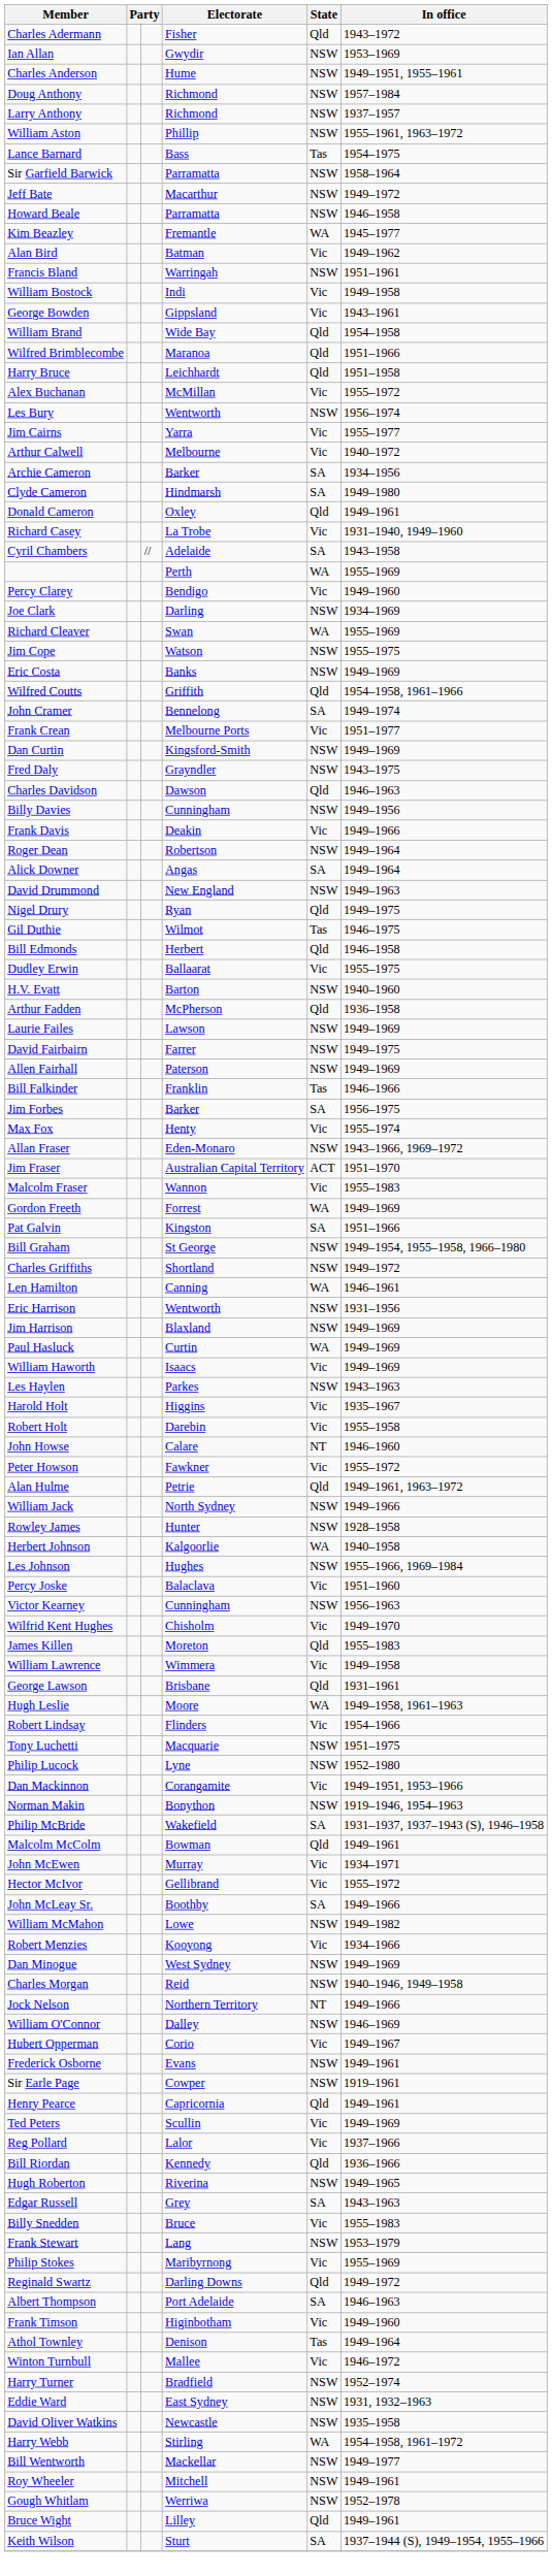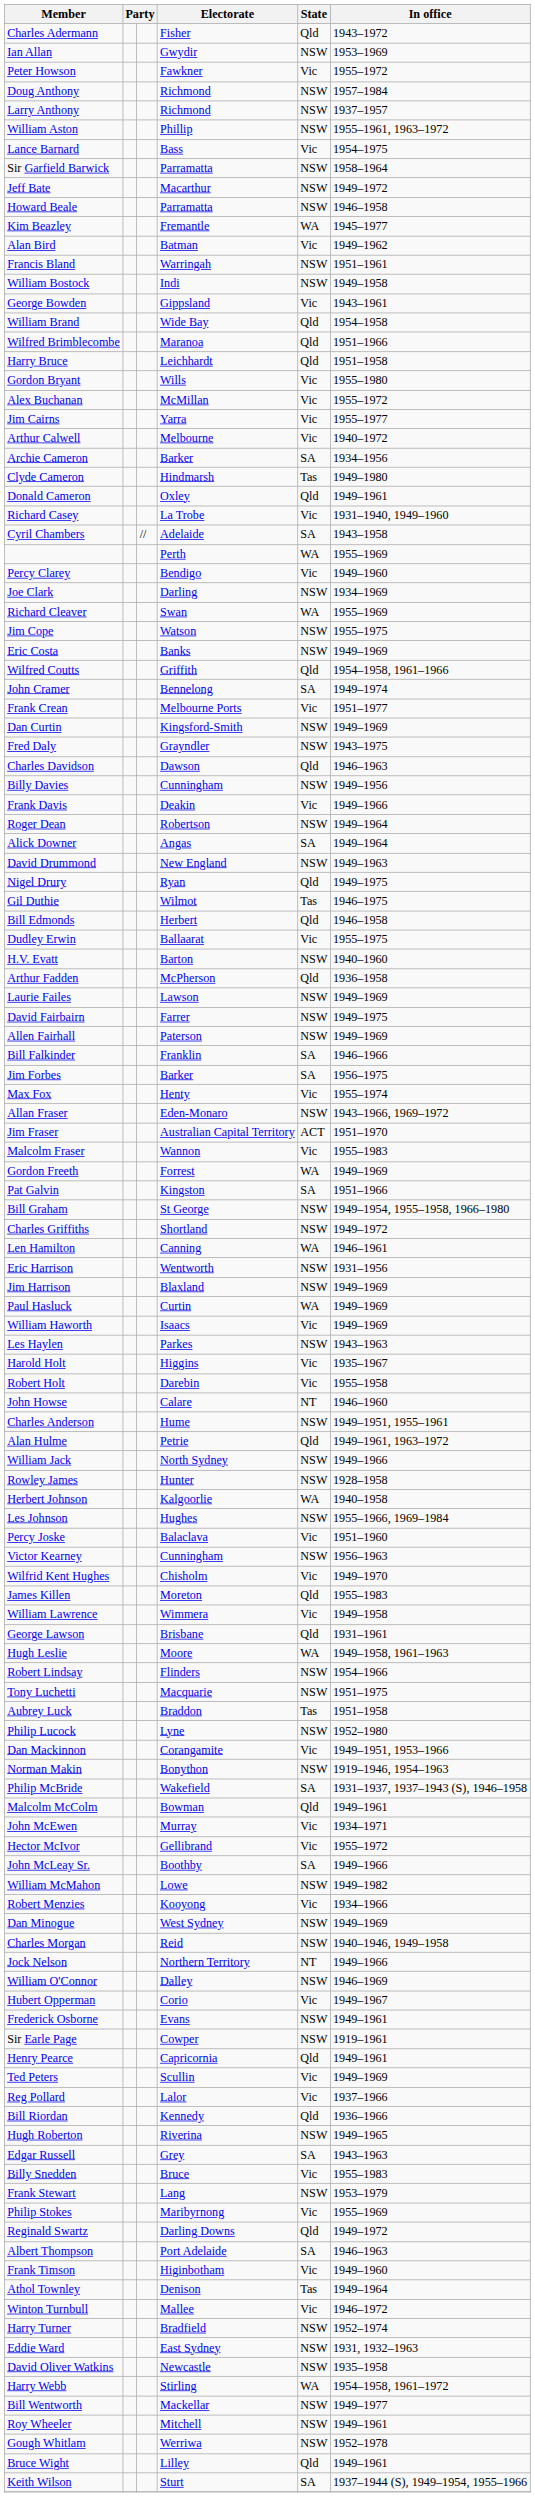rows swapped: Charles Anderson <-> Peter Howson
Lance Barnard | State: Tas -> Vic
William Bostock | State: Vic -> NSW
+ row: Gordon Bryant | Wills | Vic | 1955–1980
- row: Les Bury | Wentworth | NSW | 1956–1974
Clyde Cameron | State: SA -> Tas
Bill Falkinder | State: Tas -> SA
Robert Lindsay | State: Vic -> NSW
+ row: Aubrey Luck | Braddon | Tas | 1951–1958
